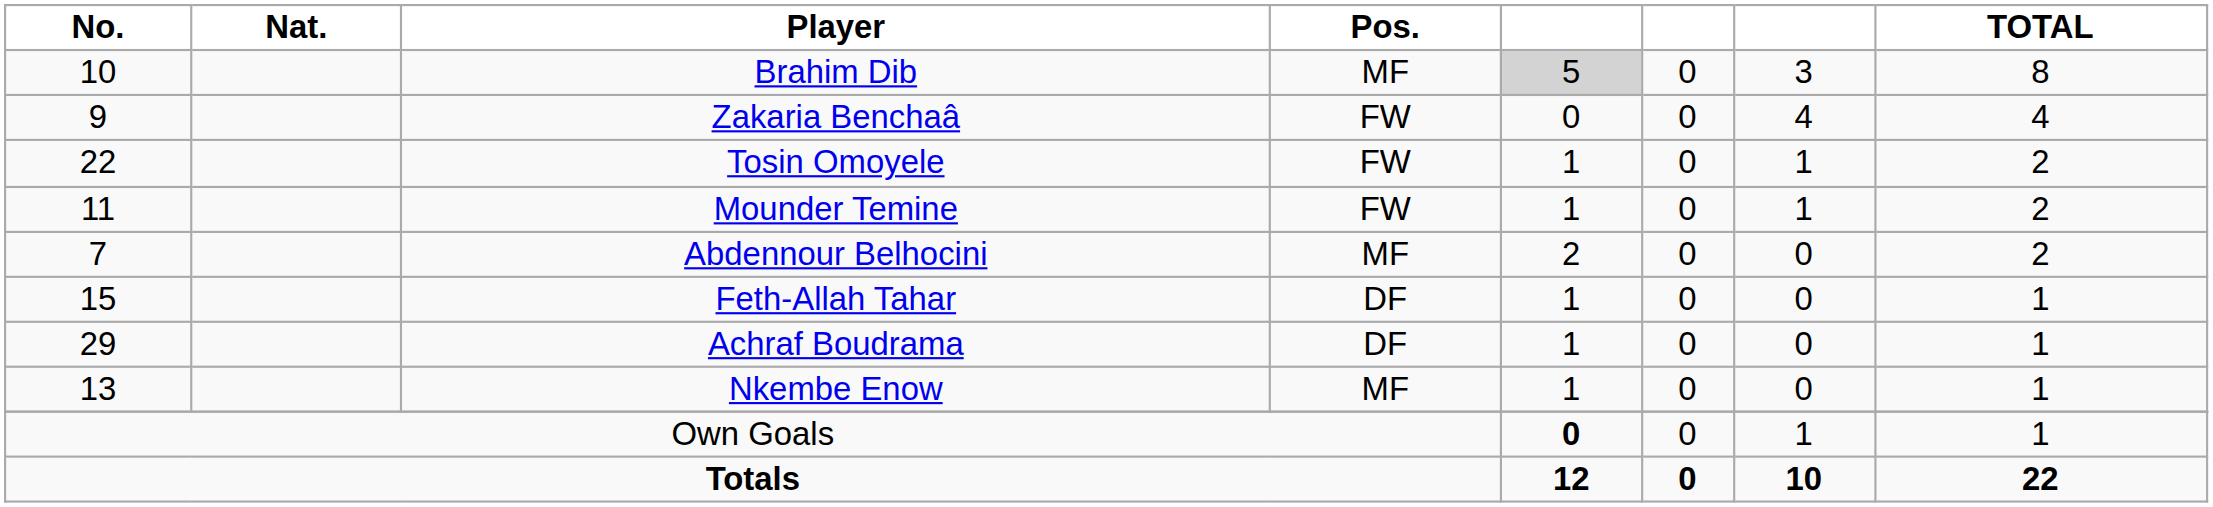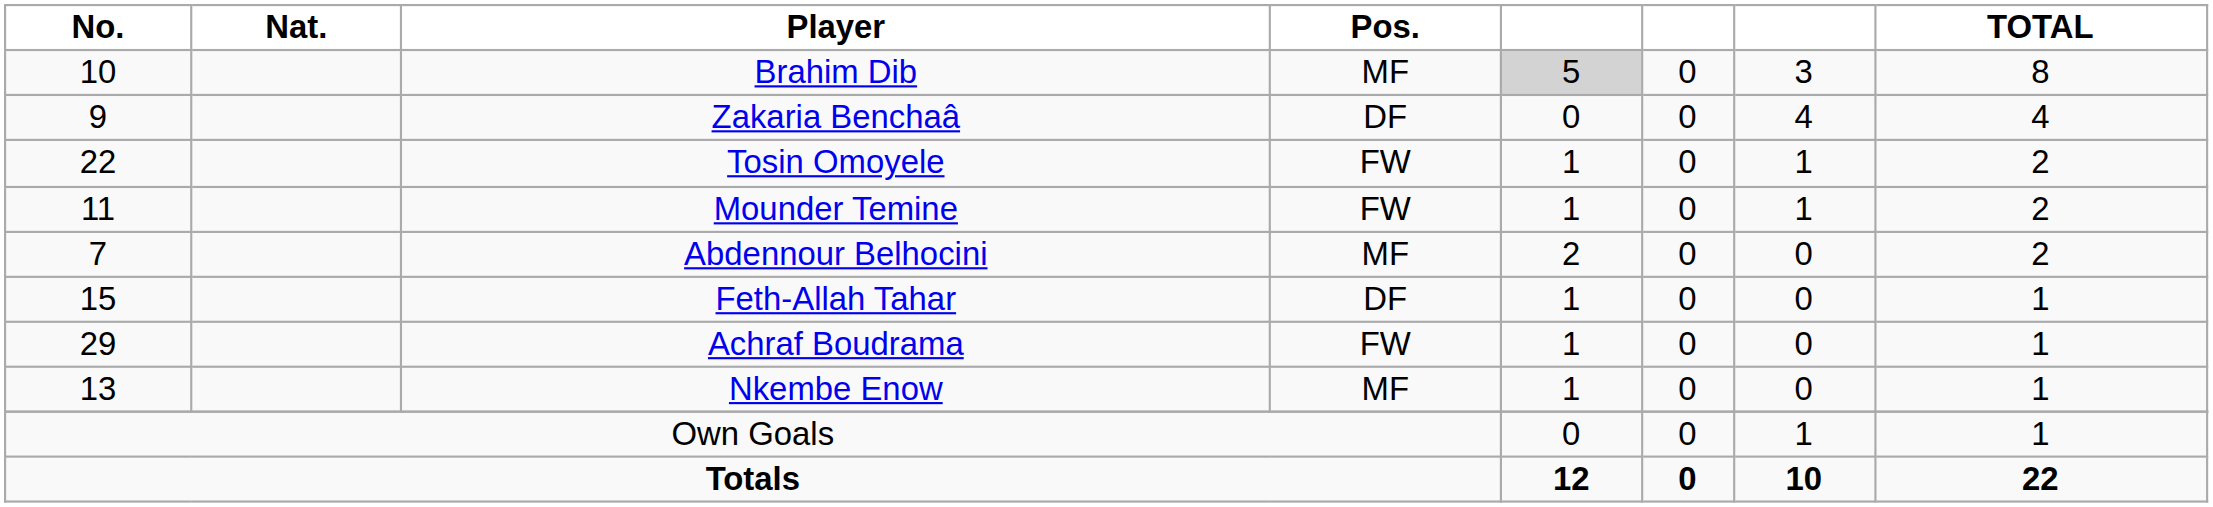Zakaria Benchaâ | Pos.: FW -> DF
Achraf Boudrama | Pos.: DF -> FW
Own Goals | column 5: bold -> normal
